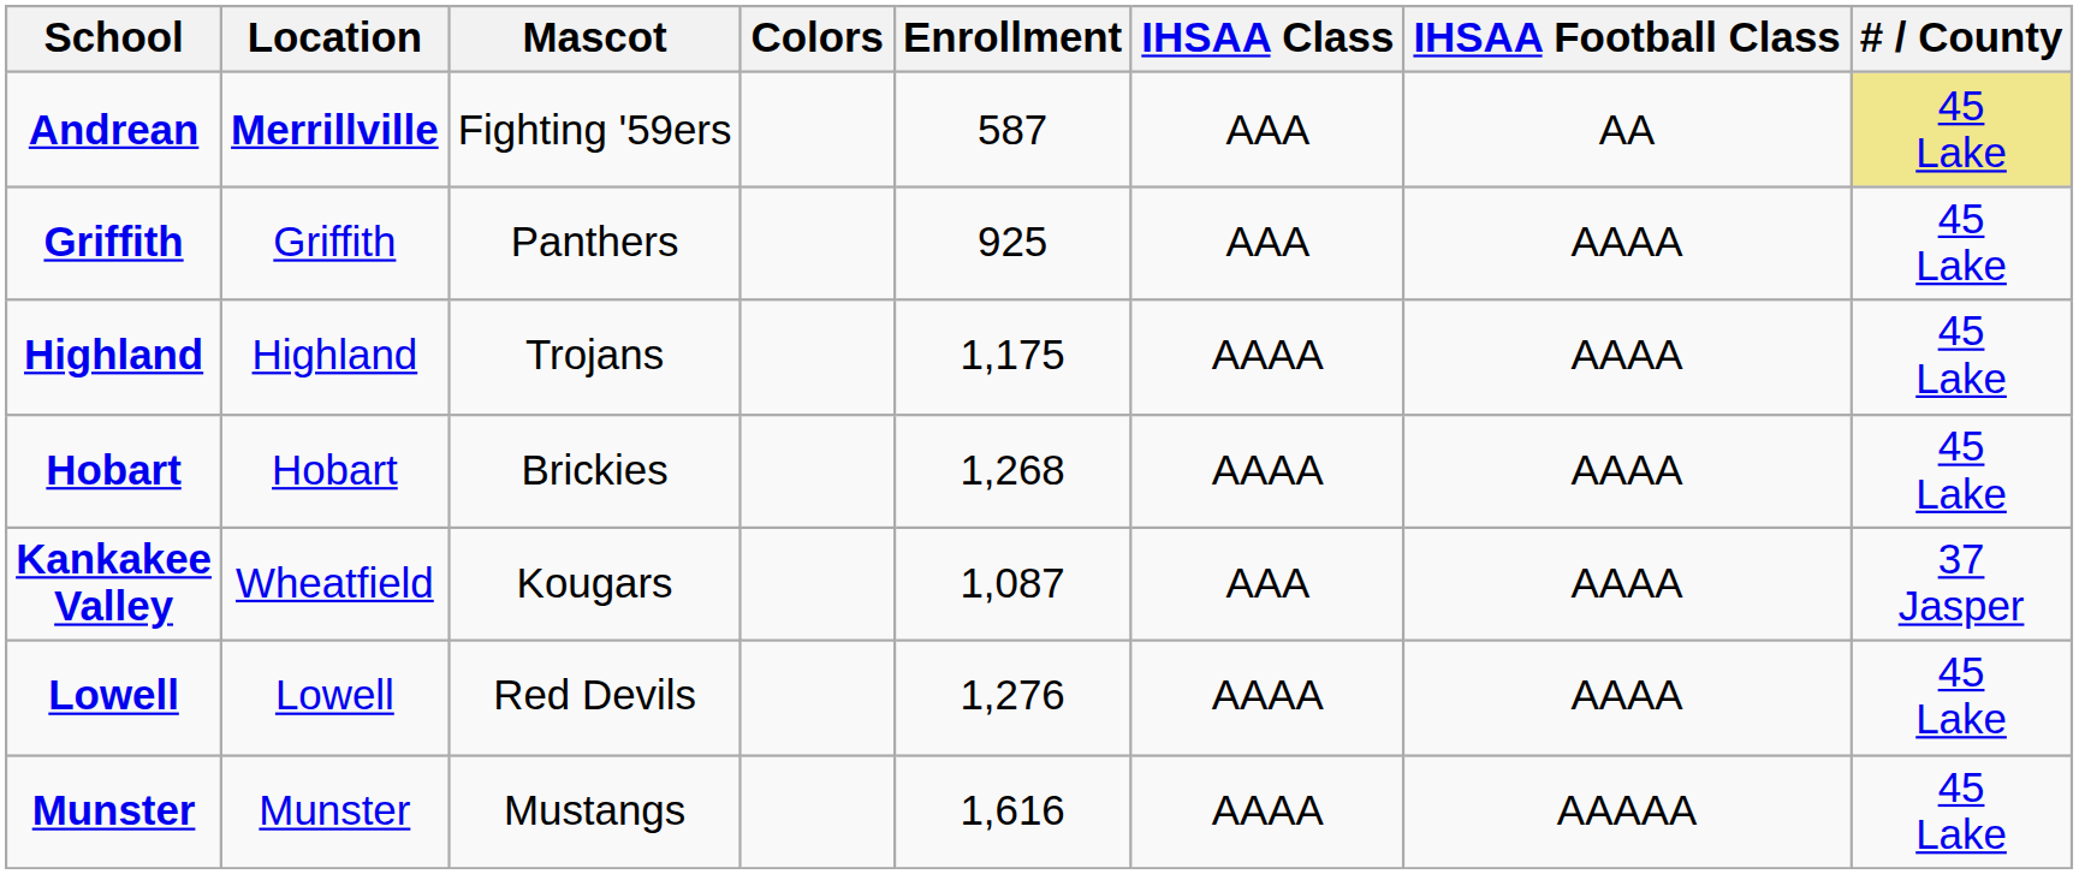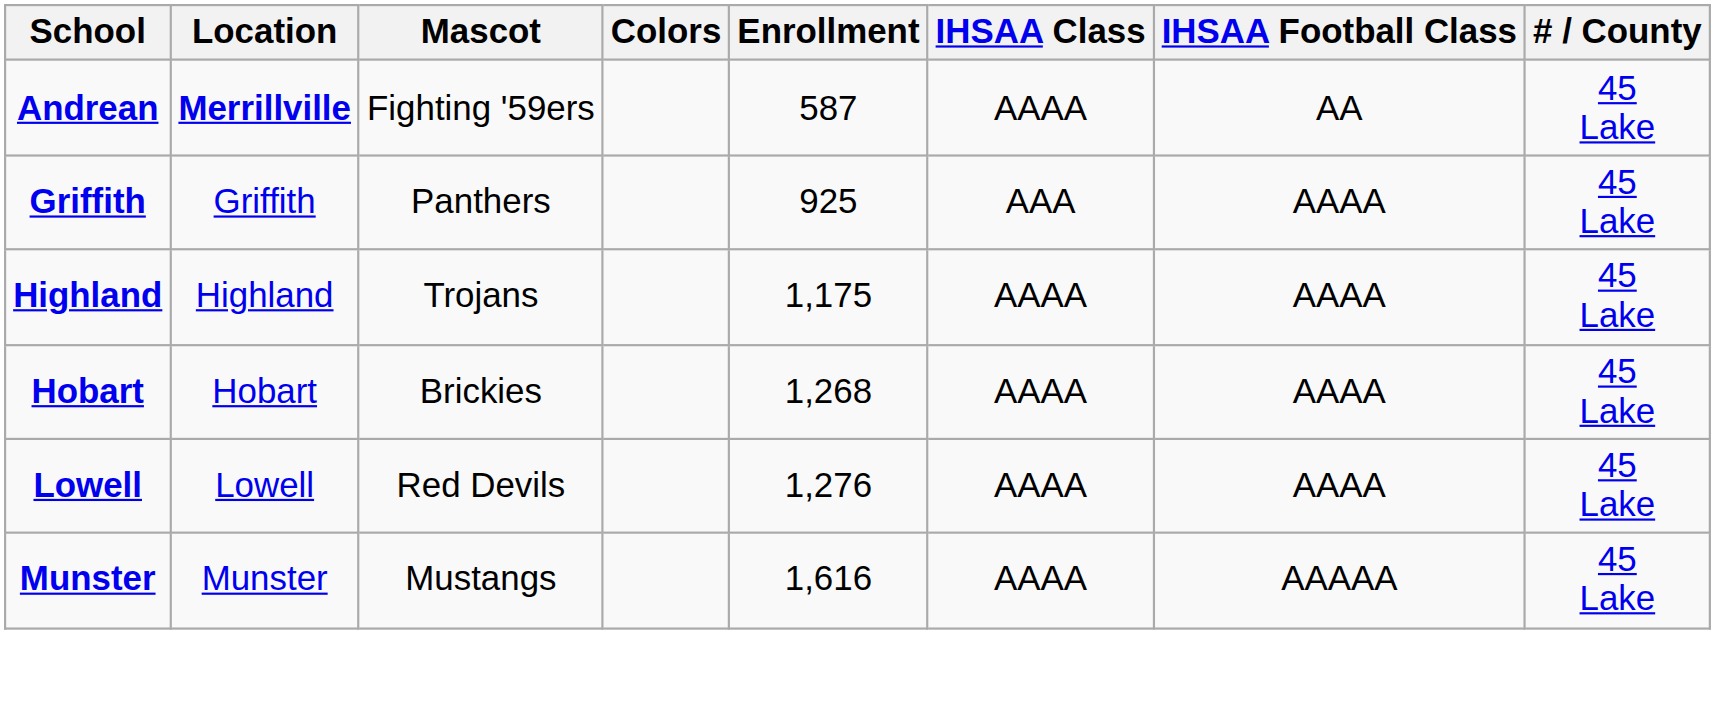Andrean | IHSAA Class: AAA -> AAAA
Andrean | # / County: khaki background -> no background
- row: Kankakee Valley | Wheatfield | Kougars | 1,087 | AAA | AAAA | 37 Jasper
